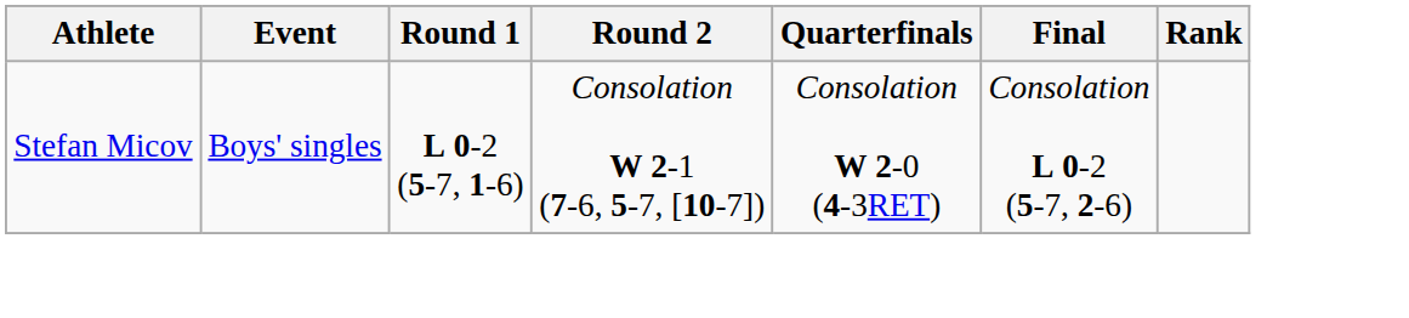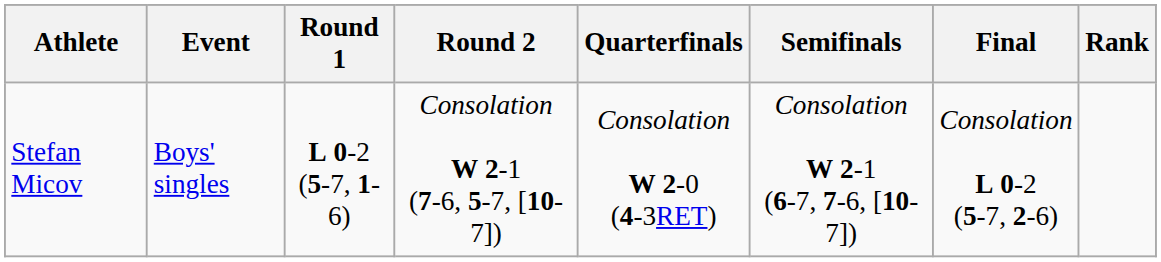+ column: Semifinals | Consolation W 2-1 (6-7, 7-6, [10-7])
